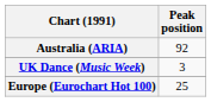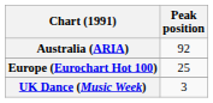rows swapped: Europe (Eurochart Hot 100) <-> UK Dance (Music Week)
